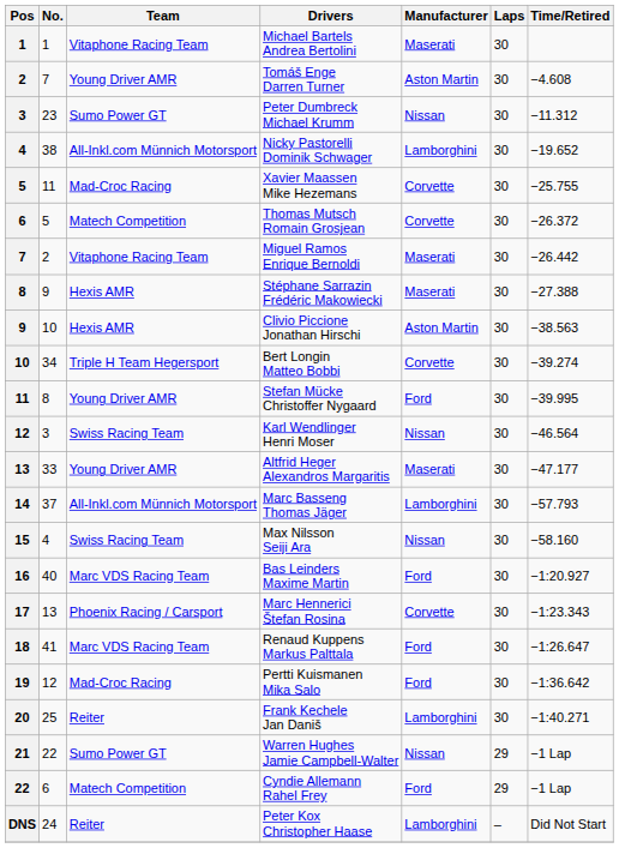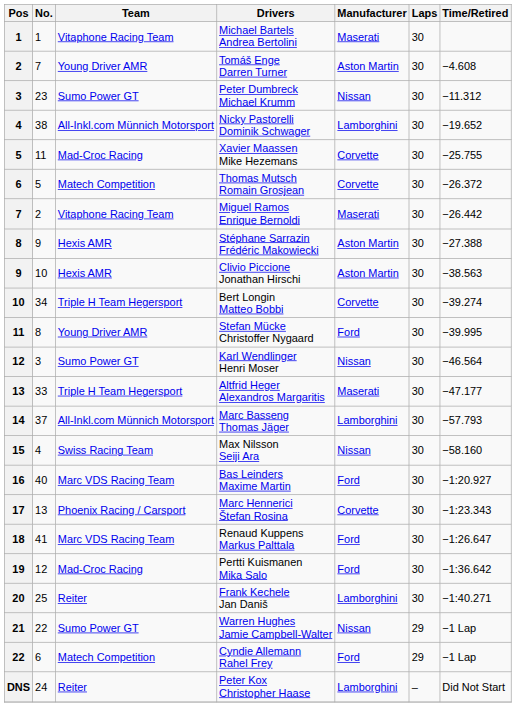Stéphane Sarrazin Frédéric Makowiecki | Manufacturer: Maserati -> Aston Martin
Karl Wendlinger Henri Moser | Team: Swiss Racing Team -> Sumo Power GT
Altfrid Heger Alexandros Margaritis | Team: Young Driver AMR -> Triple H Team Hegersport
